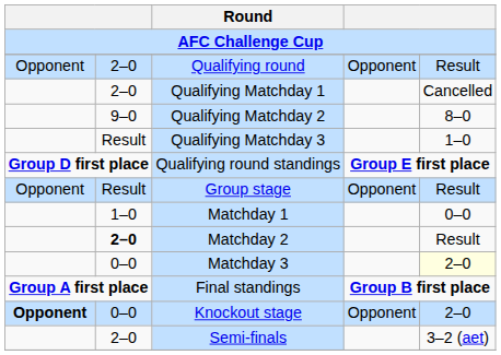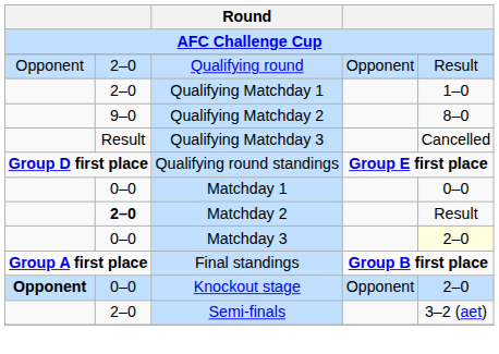Qualifying Matchday 1 | column 5: Cancelled -> 1–0
Qualifying Matchday 3 | column 5: 1–0 -> Cancelled
- row: Opponent | Result | Group stage | Opponent | Result
Matchday 1 | column 2: 1–0 -> 0–0
